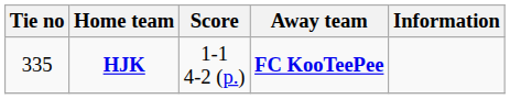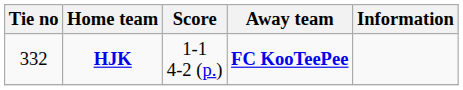HJK | Tie no: 335 -> 332
